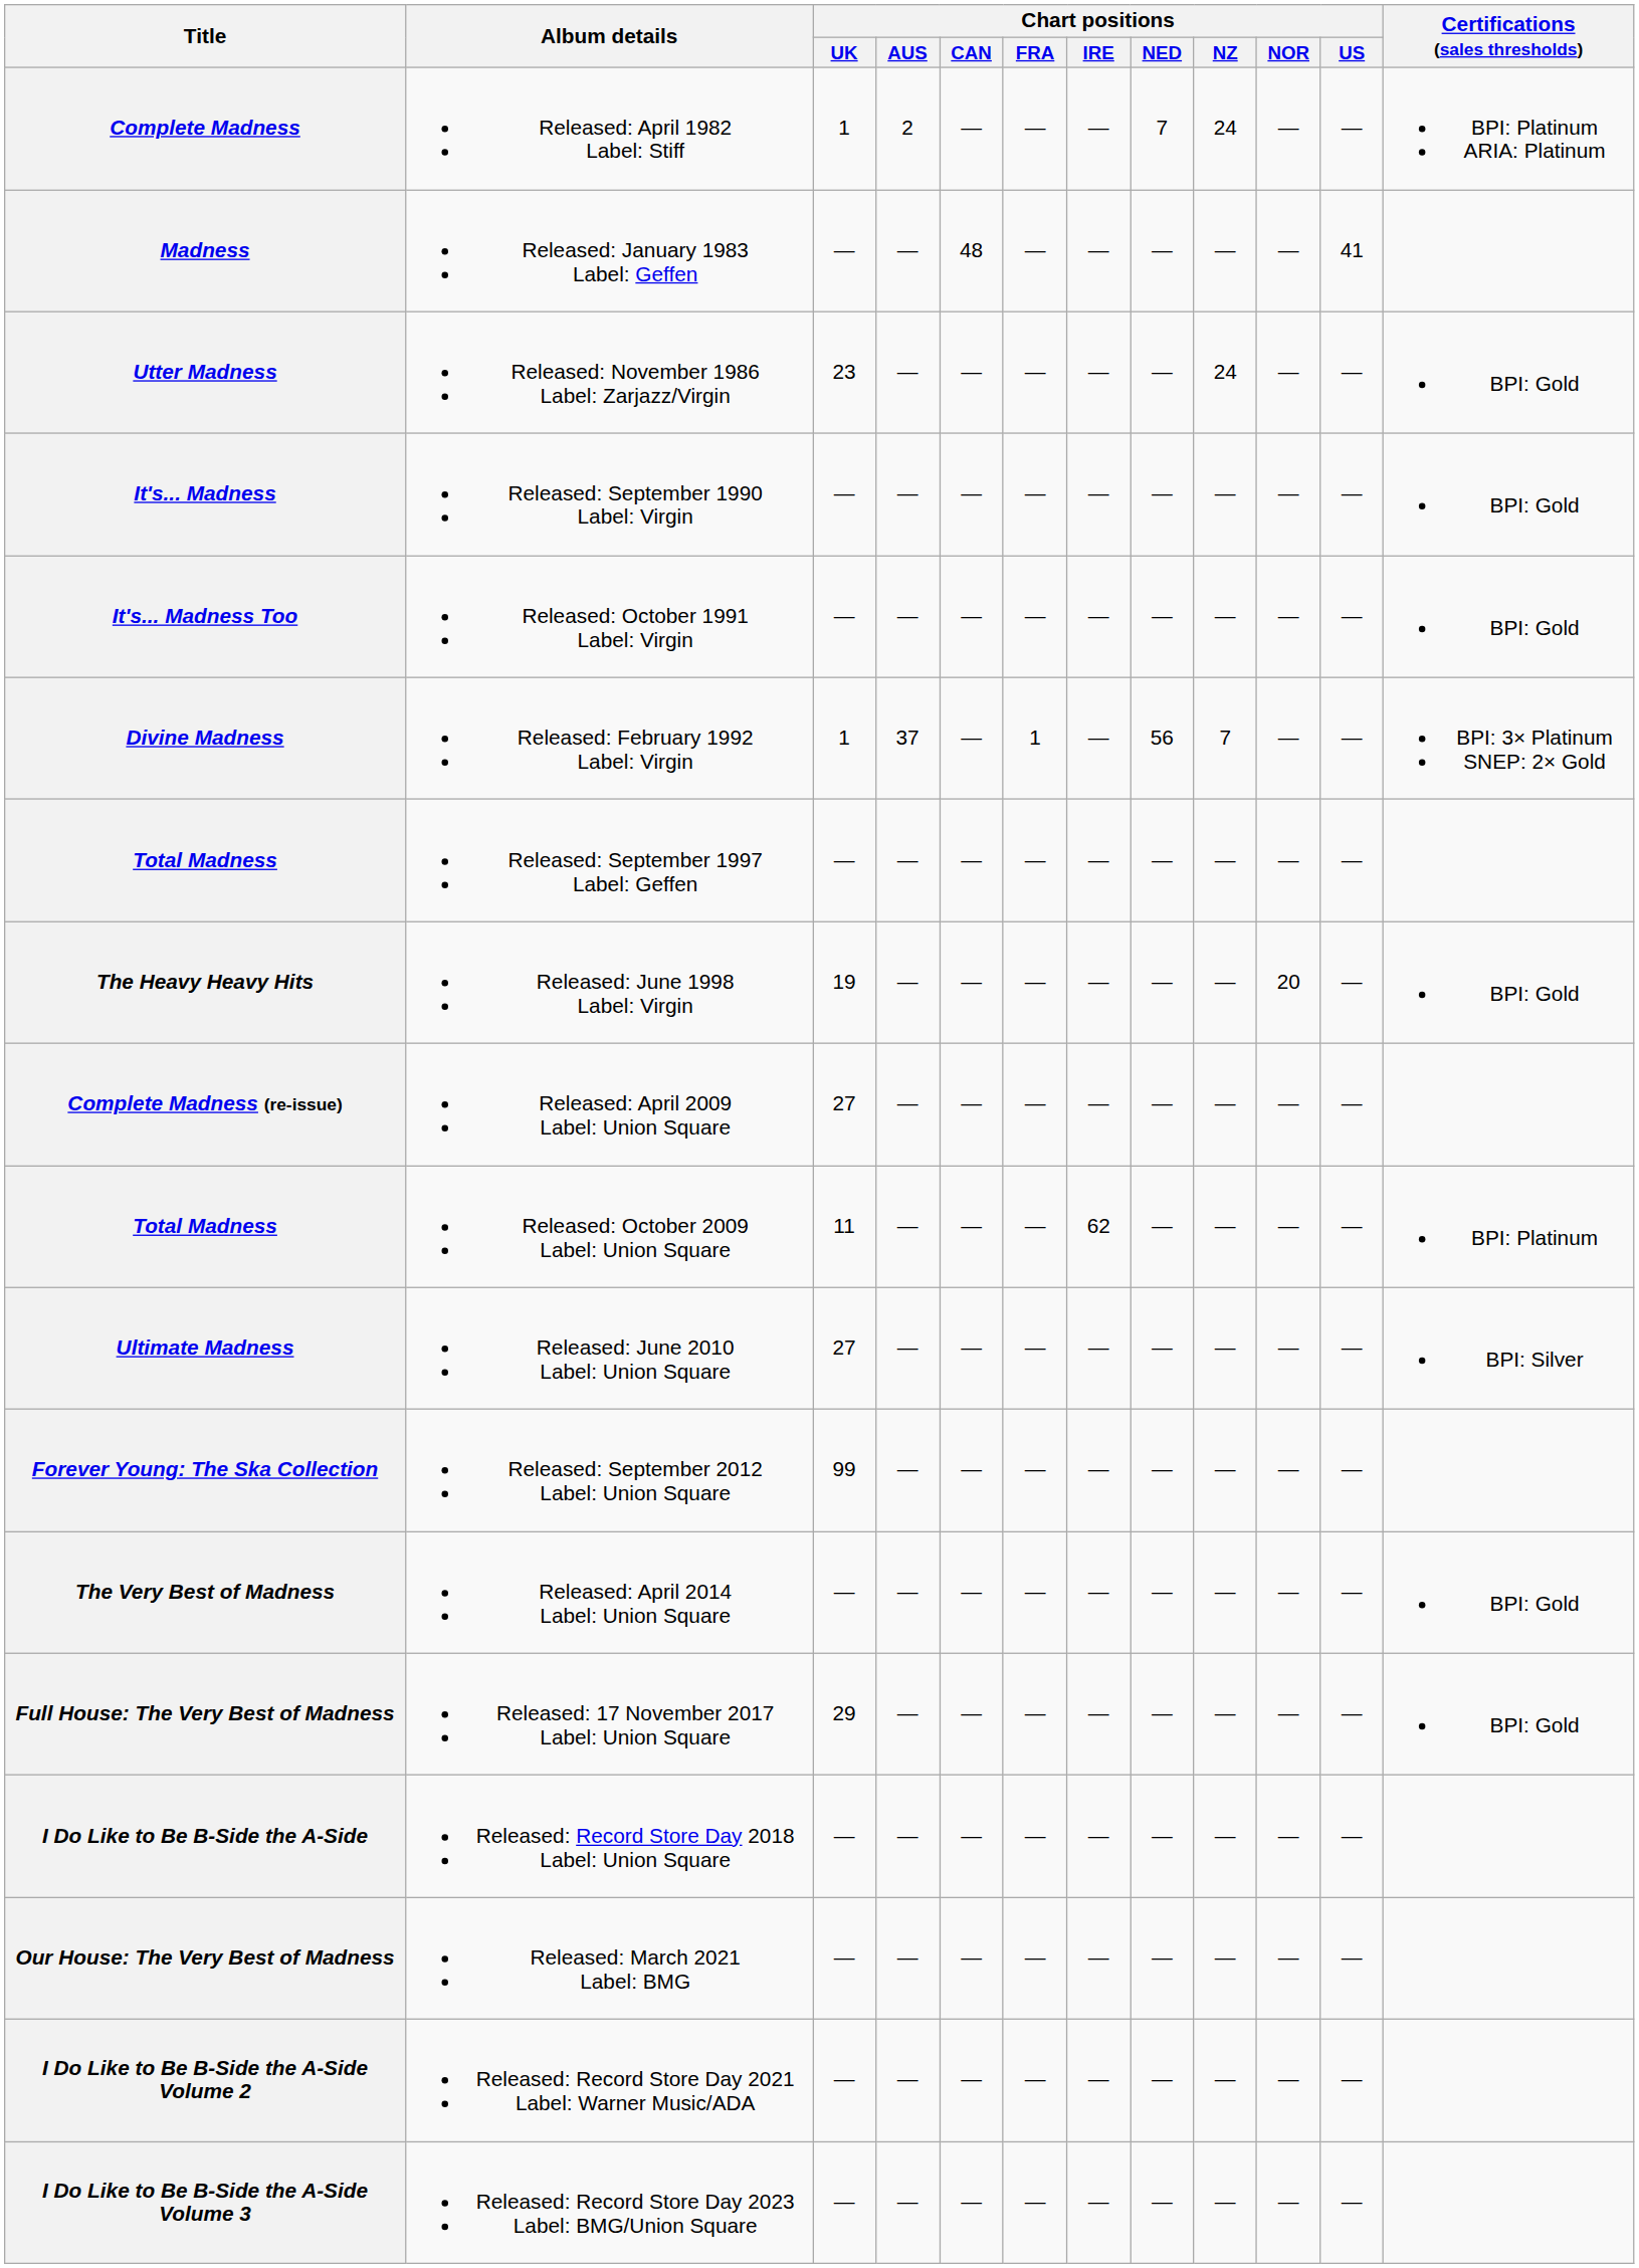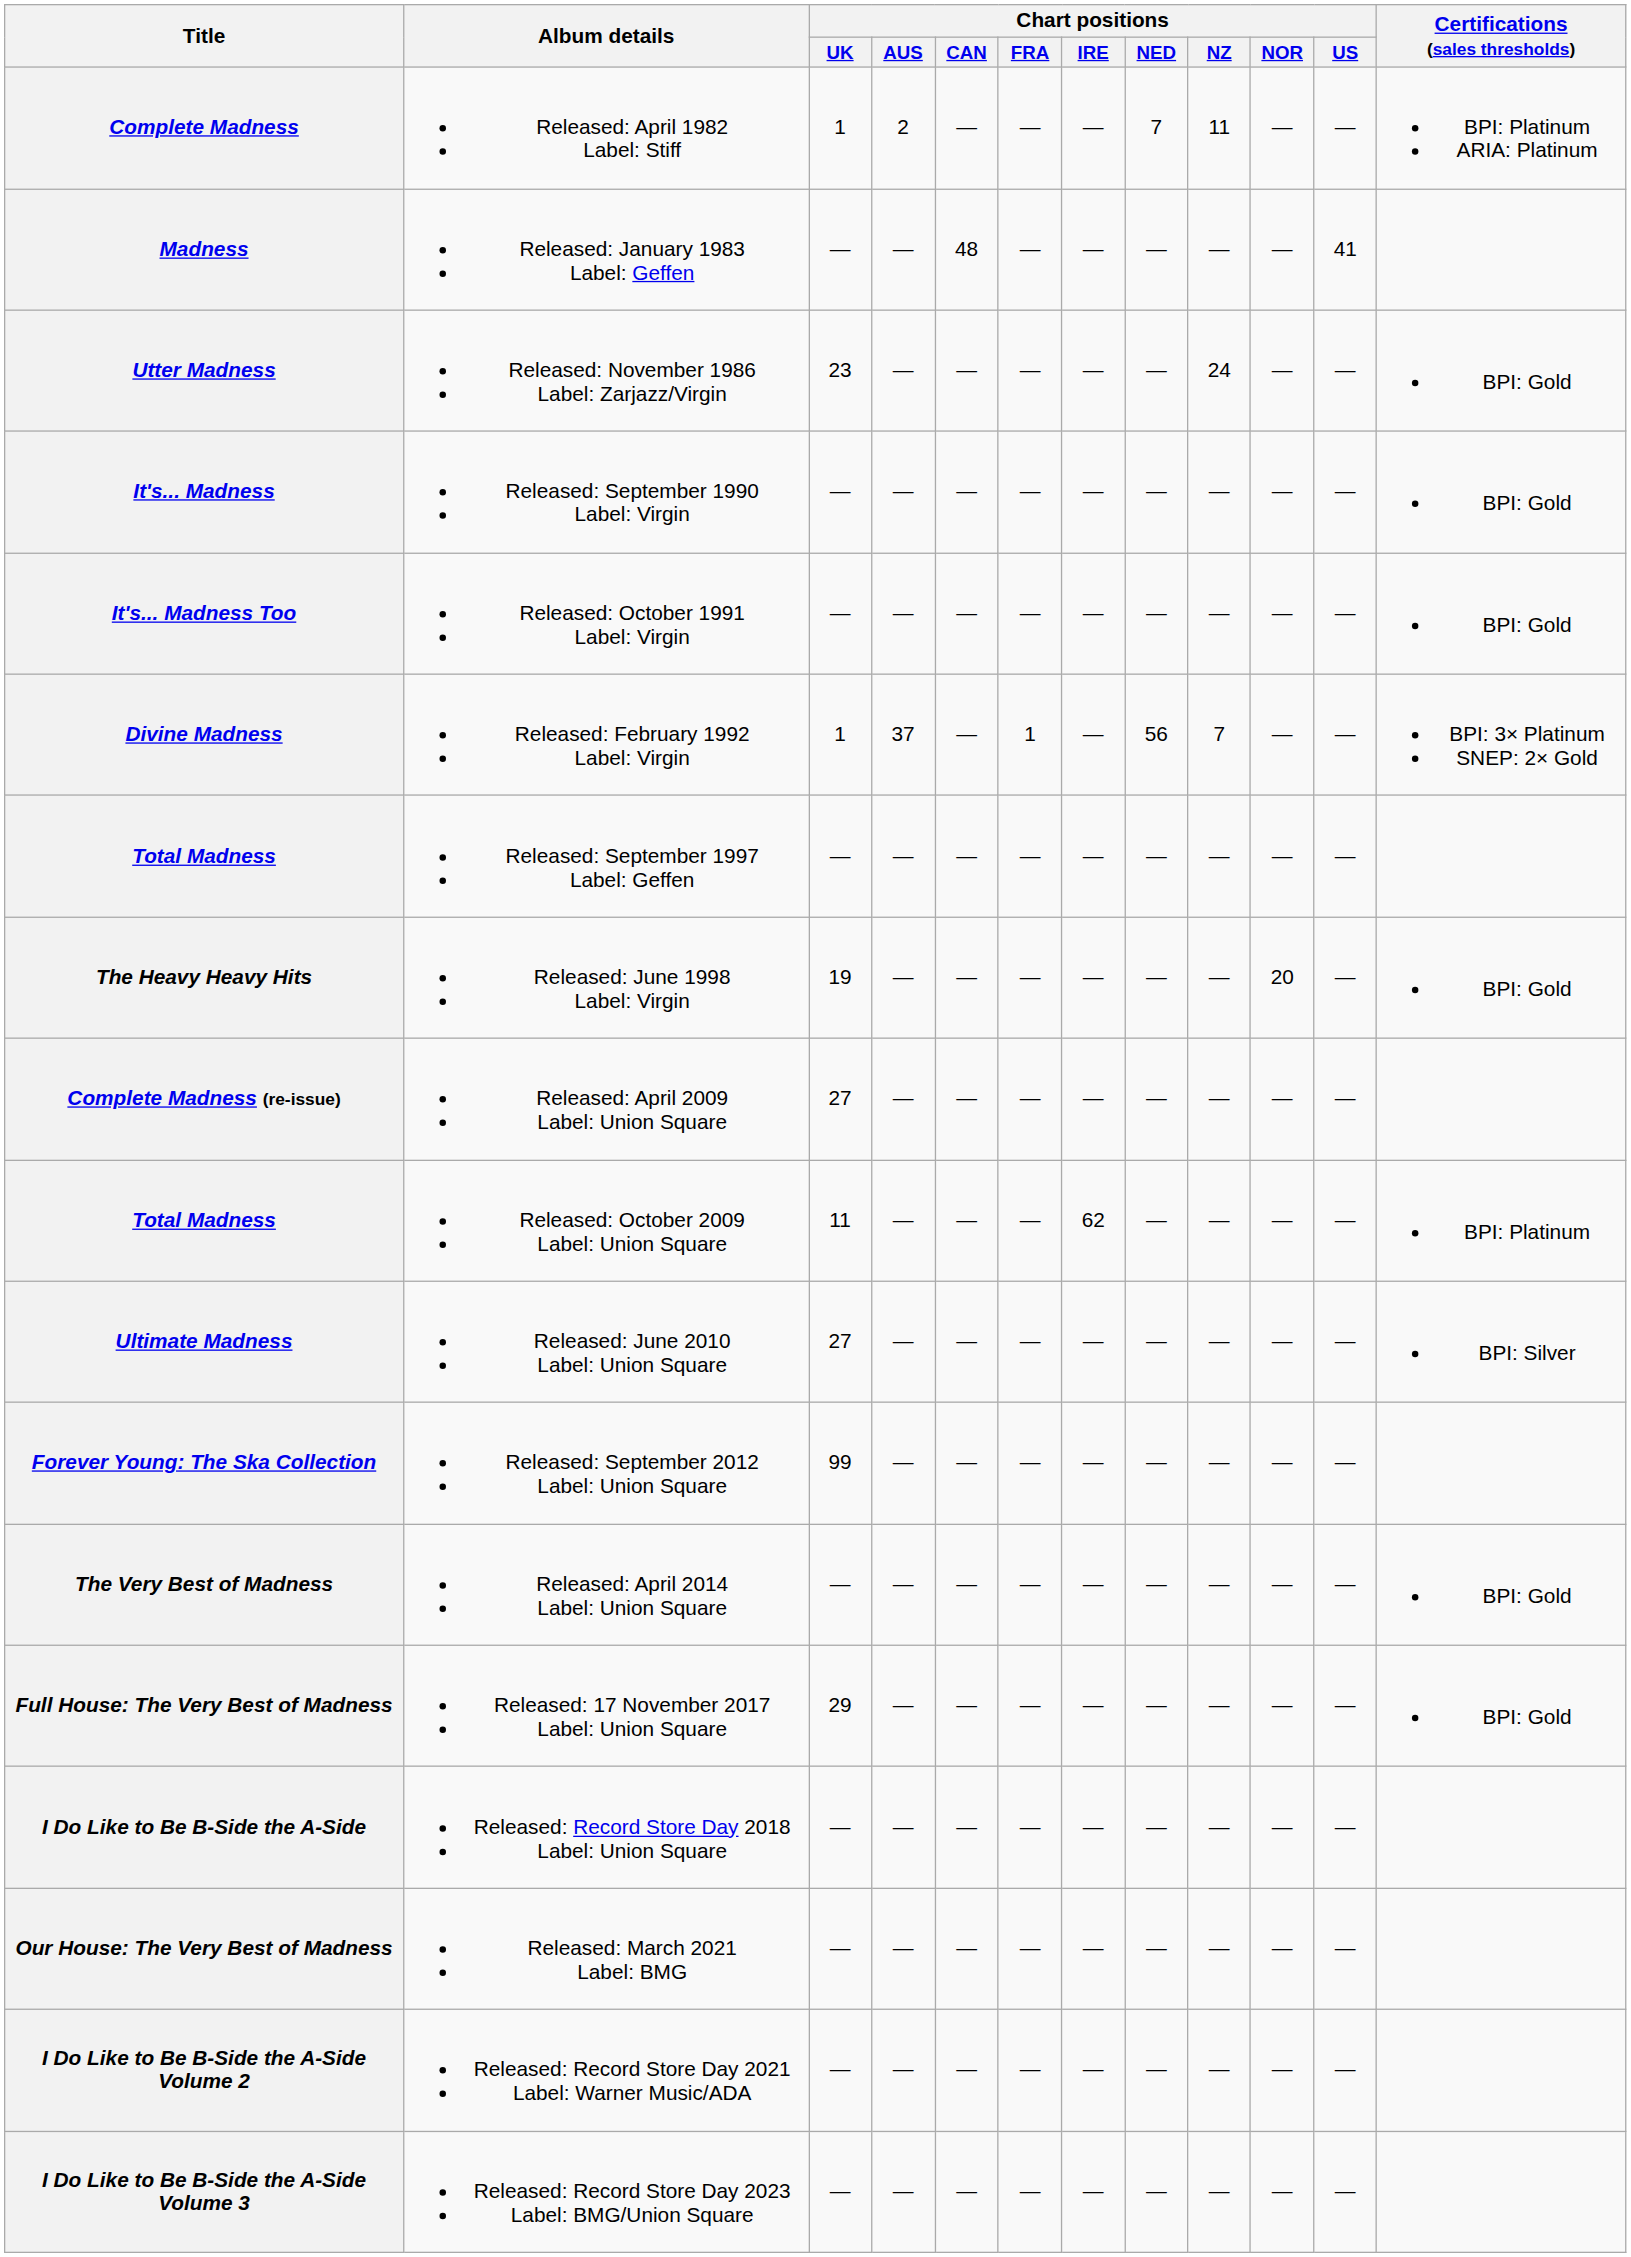Complete Madness | Chart positions / NZ: 24 -> 11
